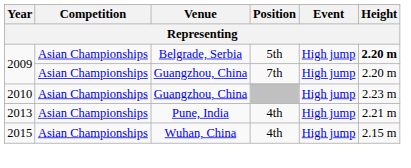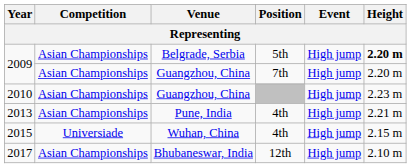2015 | Competition: Asian Championships -> Universiade
+ row: 2017 | Asian Championships | Bhubaneswar, India | 12th | High jump | 2.10 m
